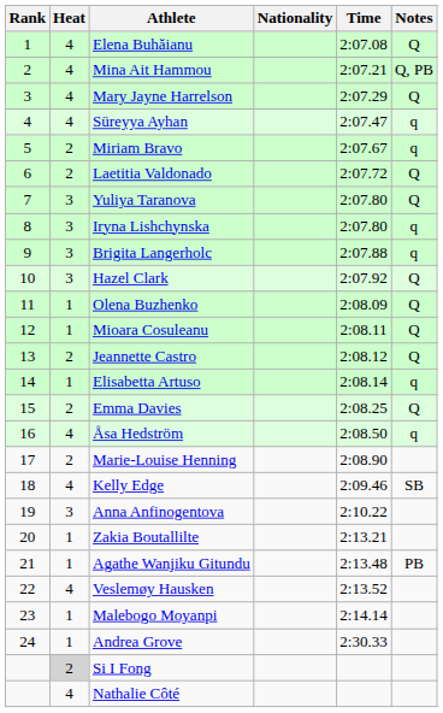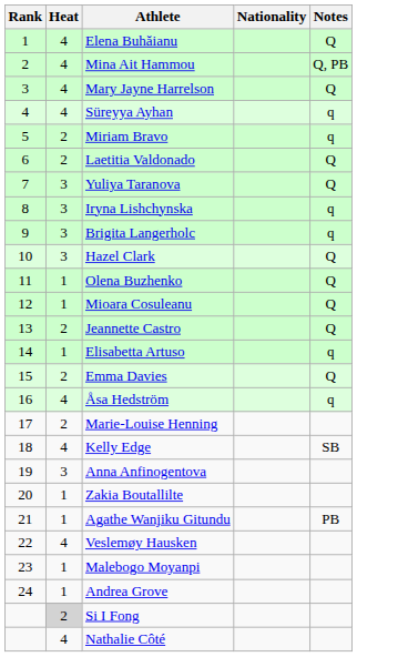- column: Time | 2:07.08 | 2:07.21 | 2:07.29 | 2:07.47 | 2:07.67 | 2:07.72 | 2:07.80 | 2:07.80 | 2:07.88 | 2:07.92 | 2:08.09 | 2:08.11 | 2:08.12 | 2:08.14 | 2:08.25 | 2:08.50 | 2:08.90 | 2:09.46 | 2:10.22 | 2:13.21 | 2:13.48 | 2:13.52 | 2:14.14 | 2:30.33
